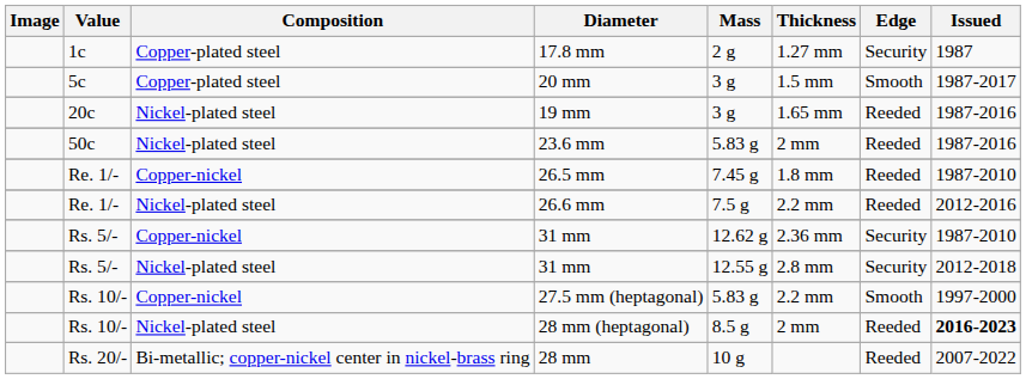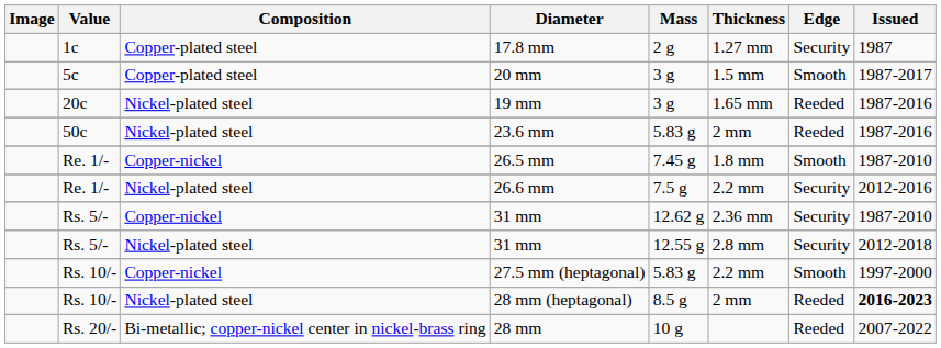26.5 mm | Edge: Reeded -> Smooth
26.6 mm | Edge: Reeded -> Security
